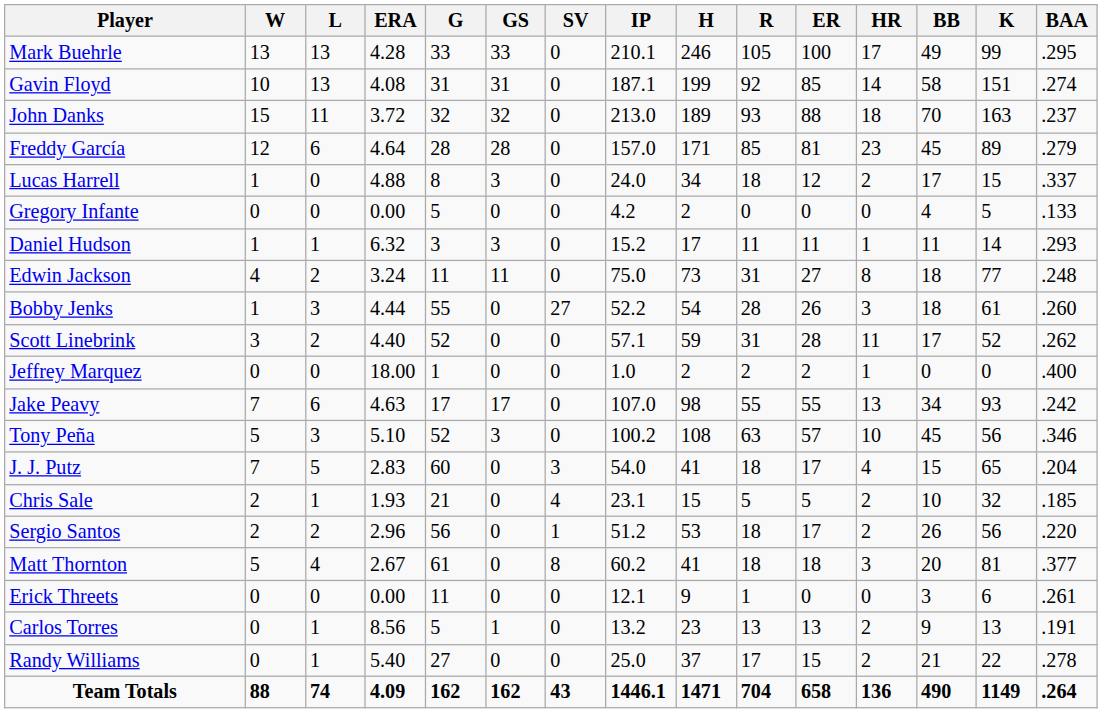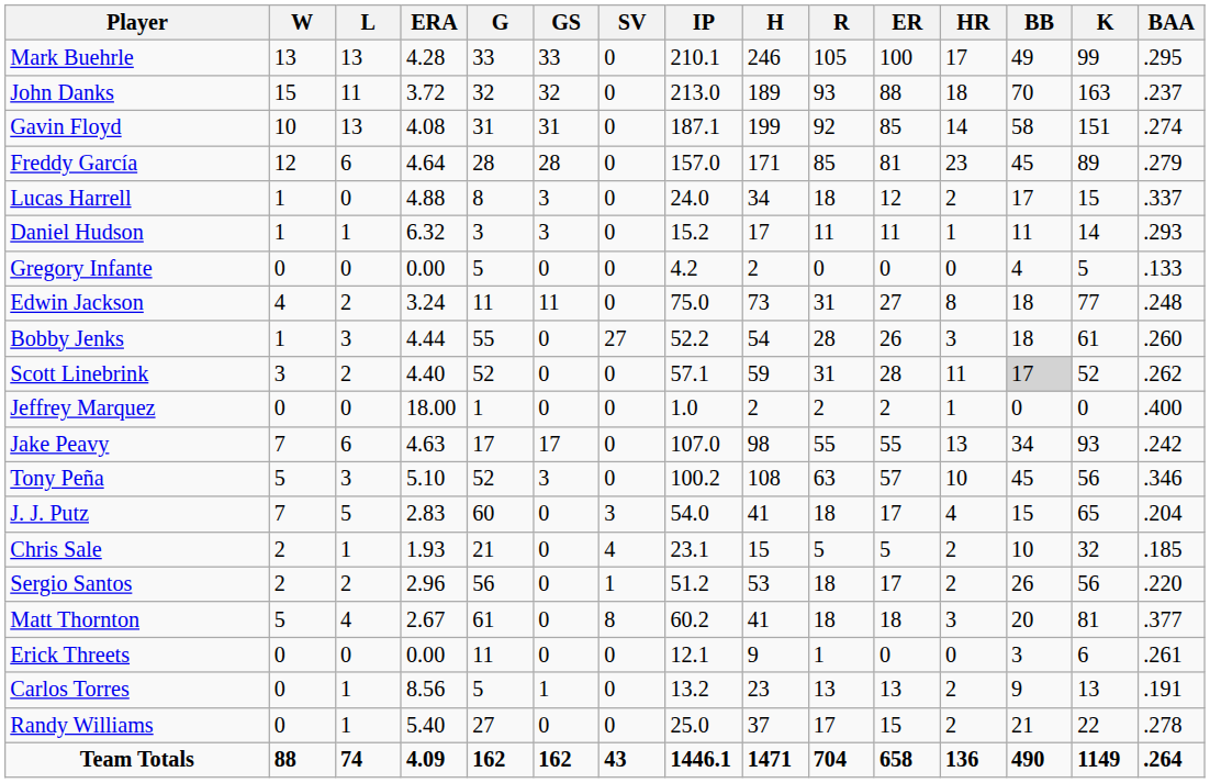rows swapped: John Danks <-> Gavin Floyd
rows swapped: Daniel Hudson <-> Gregory Infante
Scott Linebrink | BB: no background -> lightgrey background
